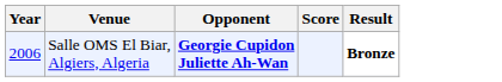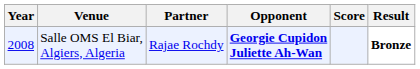+ column: Partner | Rajae Rochdy
Salle OMS El Biar, Algiers, Algeria | Year: 2006 -> 2008
